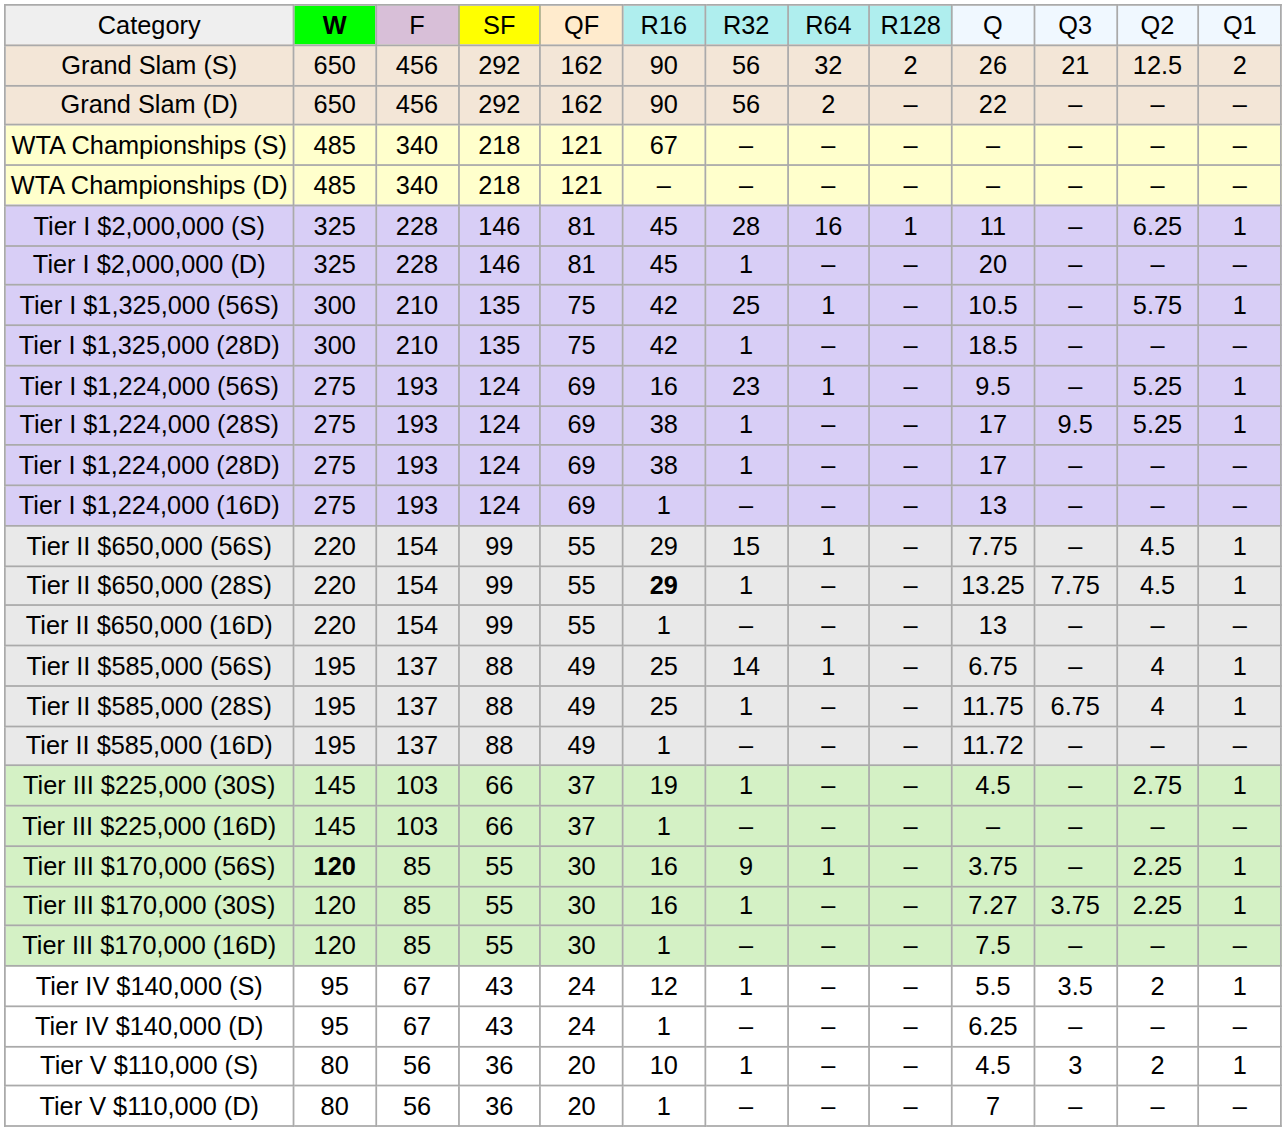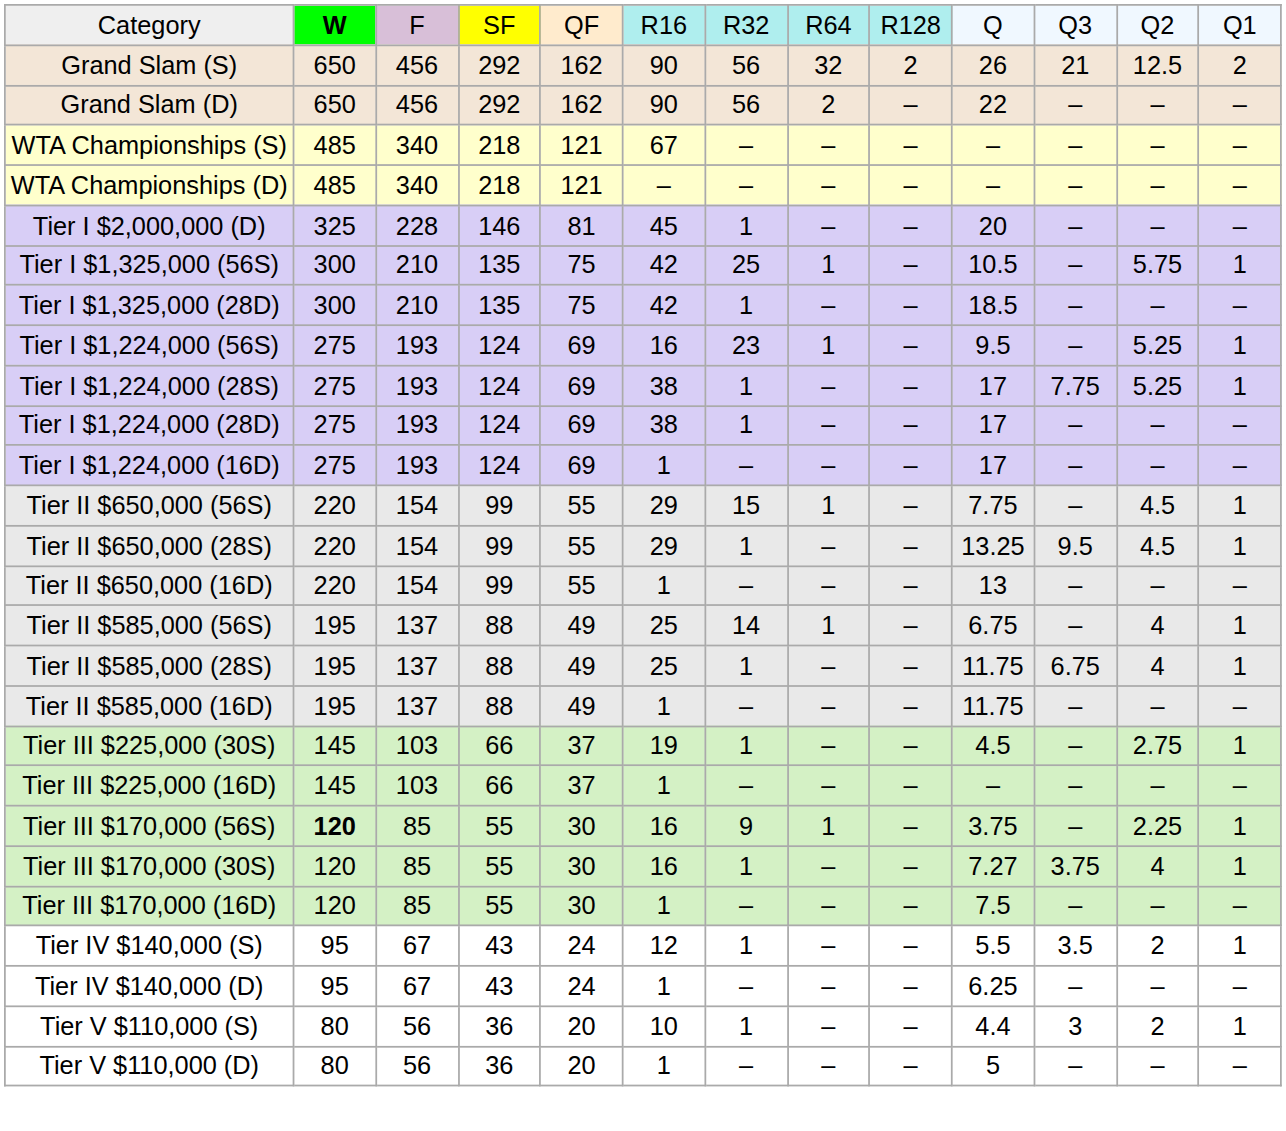- row: Tier I $2,000,000 (S) | 325 | 228 | 146 | 81 | 45 | 28 | 16 | 1 | 11 | – | 6.25 | 1
Tier I $1,224,000 (28S) | column 11: 9.5 -> 7.75
Tier I $1,224,000 (16D) | column 10: 13 -> 17
Tier II $650,000 (28S) | column 6: bold -> normal
Tier II $650,000 (28S) | column 11: 7.75 -> 9.5
Tier II $585,000 (16D) | column 10: 11.72 -> 11.75
Tier III $170,000 (30S) | column 12: 2.25 -> 4
Tier V $110,000 (S) | column 10: 4.5 -> 4.4
Tier V $110,000 (D) | column 10: 7 -> 5
